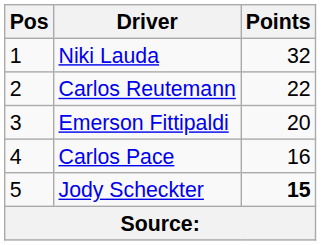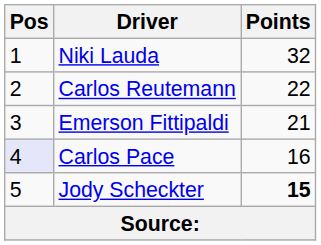Emerson Fittipaldi | Points: 20 -> 21
Carlos Pace | Pos: no background -> lavender background
